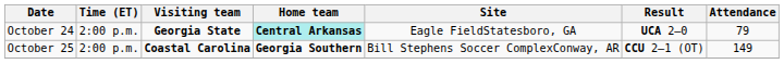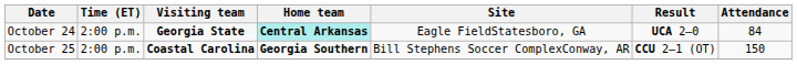October 24 | Attendance: 79 -> 84
October 25 | Attendance: 149 -> 150
